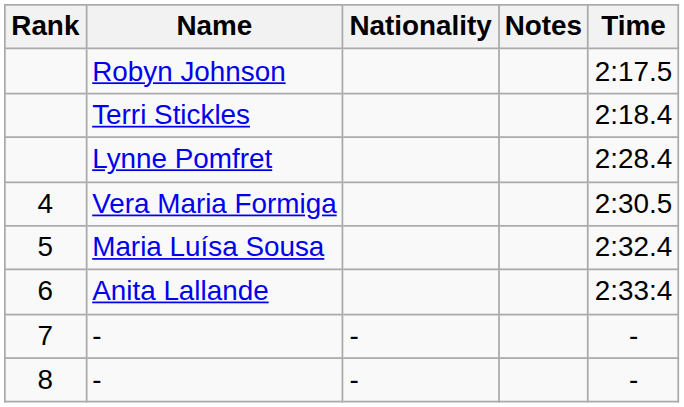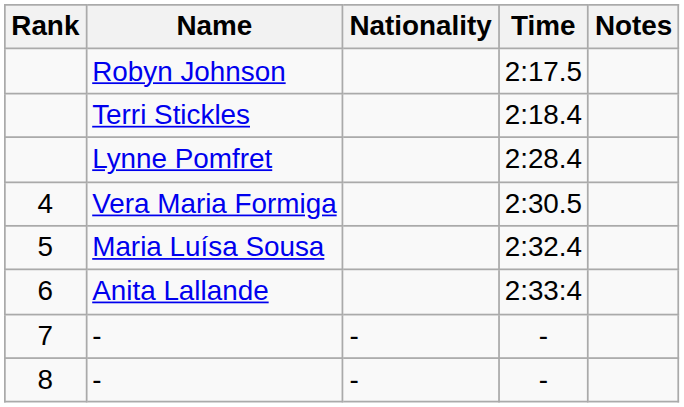columns swapped: Time <-> Notes
